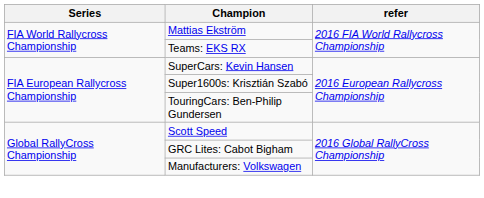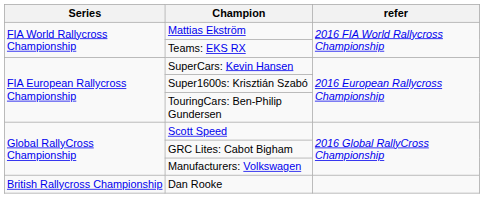+ row: British Rallycross Championship | Dan Rooke
